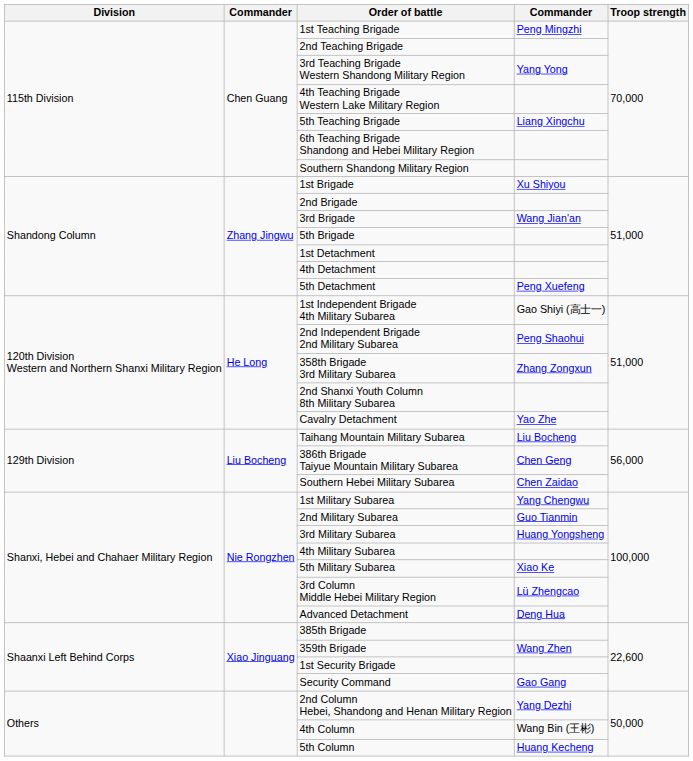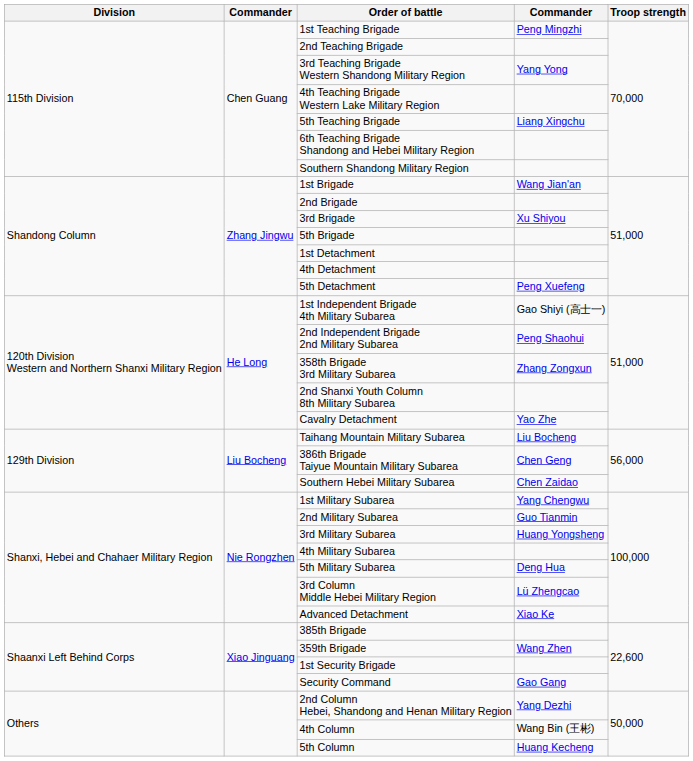1st Brigade | column 4: Xu Shiyou -> Wang Jian'an
3rd Brigade | column 4: Wang Jian'an -> Xu Shiyou
5th Military Subarea | column 4: Xiao Ke -> Deng Hua
Advanced Detachment | column 4: Deng Hua -> Xiao Ke
